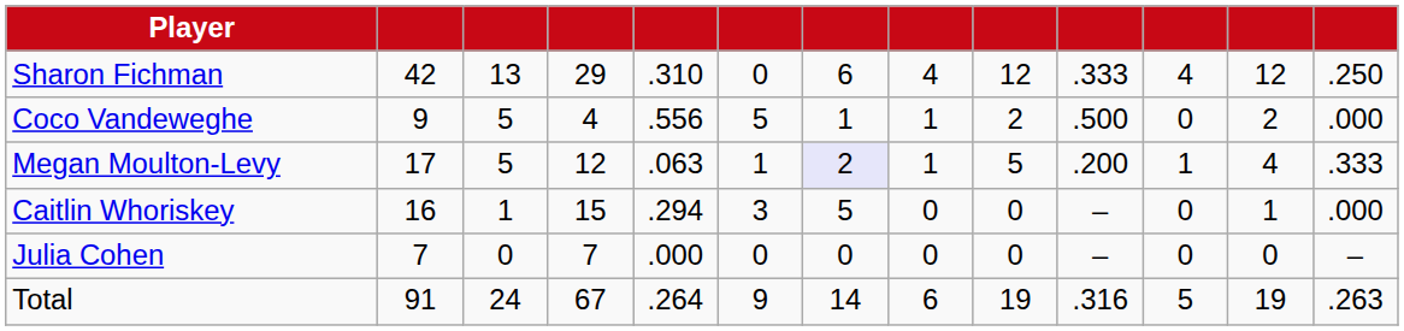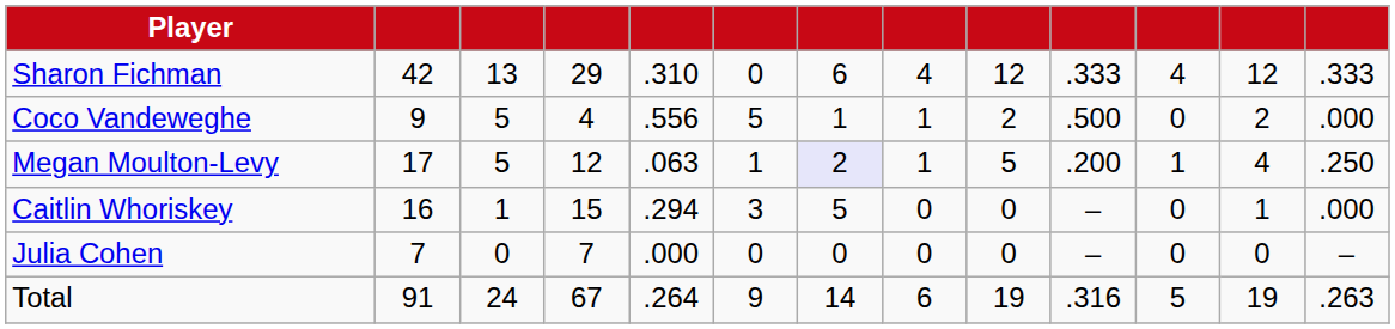Sharon Fichman | column 13: .250 -> .333
Megan Moulton-Levy | column 13: .333 -> .250
